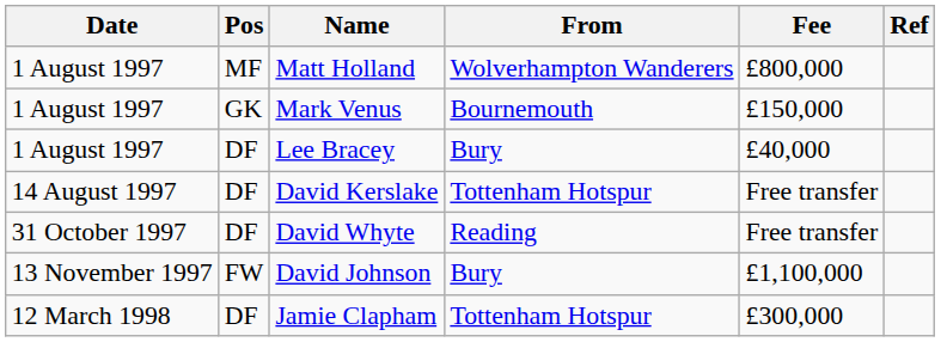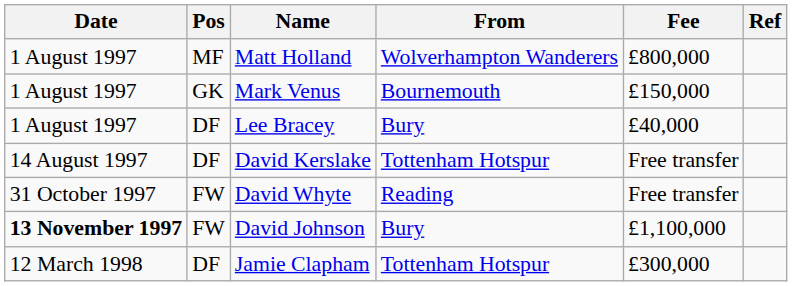David Whyte | Pos: DF -> FW
David Johnson | Date: normal -> bold
